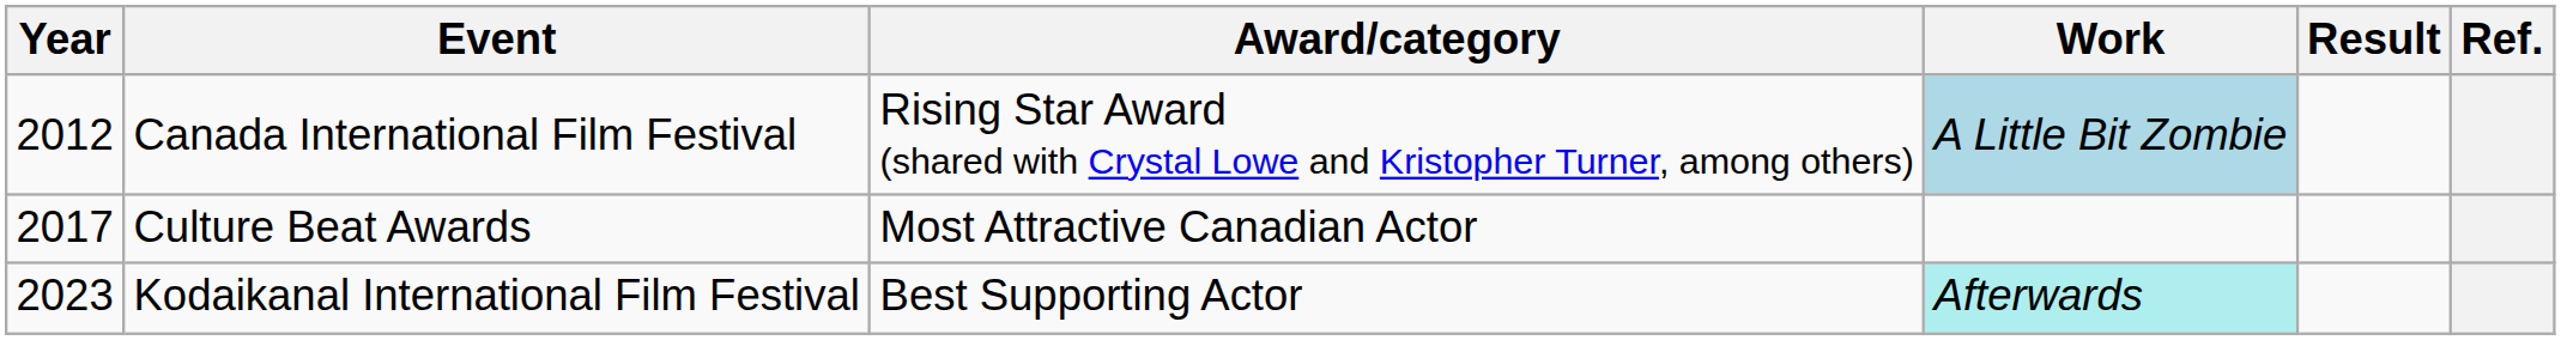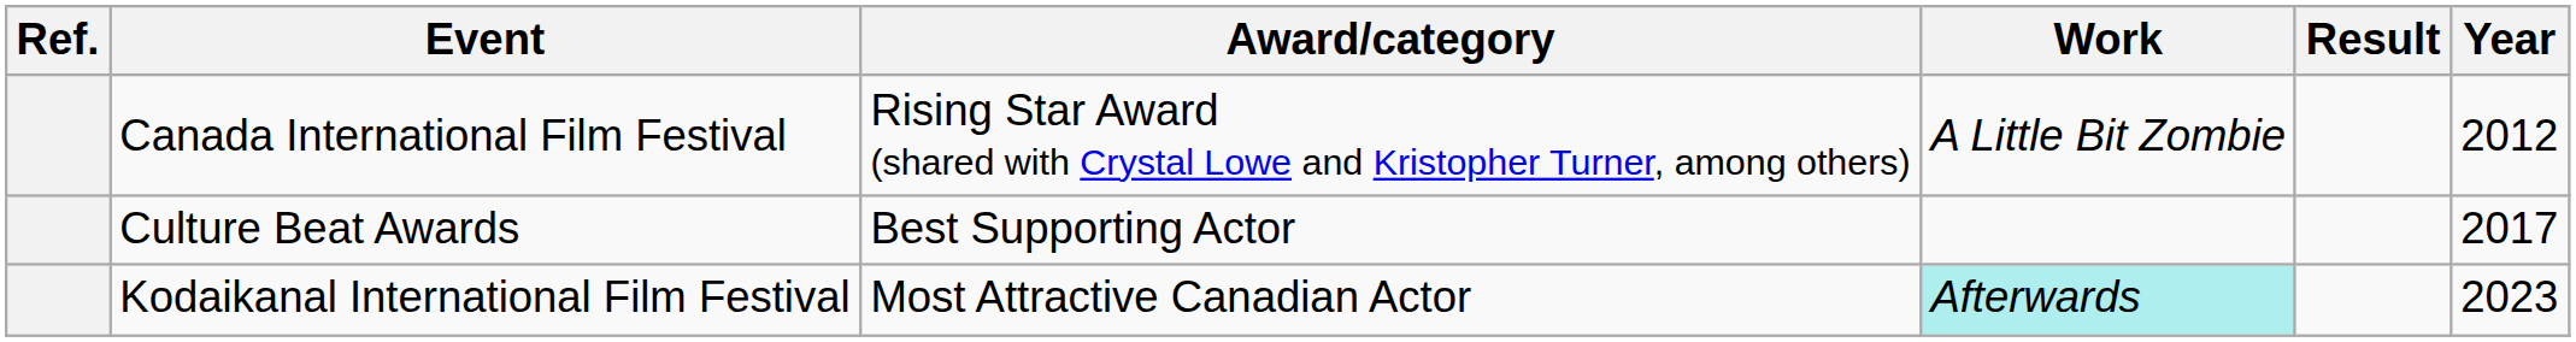columns swapped: Year <-> Ref.
Canada International Film Festival | Work: lightblue background -> no background
Culture Beat Awards | Award/category: Most Attractive Canadian Actor -> Best Supporting Actor
Kodaikanal International Film Festival | Award/category: Best Supporting Actor -> Most Attractive Canadian Actor
